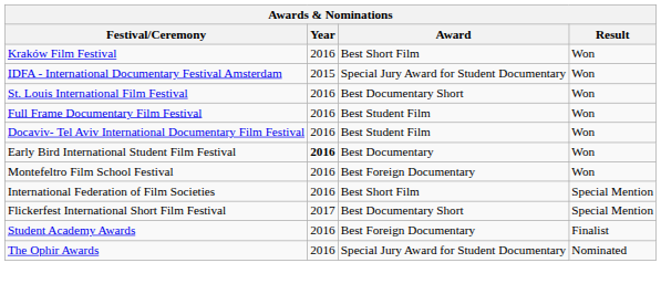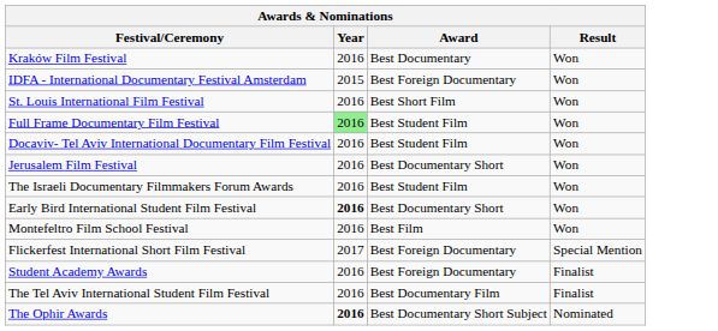Kraków Film Festival | Award: Best Short Film -> Best Documentary
IDFA - International Documentary Festival Amsterdam | Award: Special Jury Award for Student Documentary -> Best Foreign Documentary
St. Louis International Film Festival | Award: Best Documentary Short -> Best Short Film
Full Frame Documentary Film Festival | Year: no background -> lightgreen background
+ row: Jerusalem Film Festival | 2016 | Best Documentary Short | Won
+ row: The Israeli Documentary Filmmakers Forum Awards | 2016 | Best Student Film | Won
Early Bird International Student Film Festival | Award: Best Documentary -> Best Documentary Short
Montefeltro Film School Festival | Award: Best Foreign Documentary -> Best Film
- row: International Federation of Film Societies | 2016 | Best Short Film | Special Mention
Flickerfest International Short Film Festival | Award: Best Documentary Short -> Best Foreign Documentary
+ row: The Tel Aviv International Student Film Festival | 2016 | Best Documentary Film | Finalist
The Ophir Awards | Year: normal -> bold
The Ophir Awards | Award: Special Jury Award for Student Documentary -> Best Documentary Short Subject
